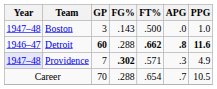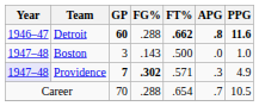rows swapped: Detroit <-> Boston
Providence | GP: normal -> bold
